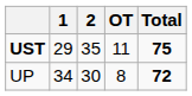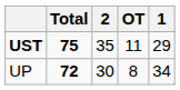columns swapped: 1 <-> Total
